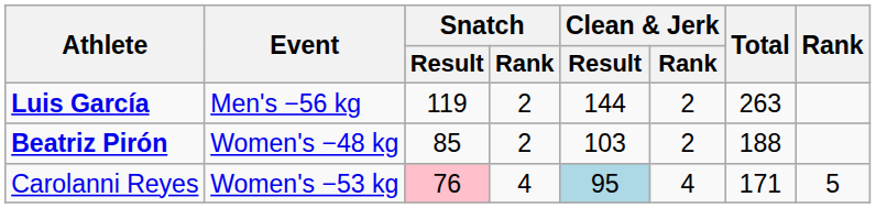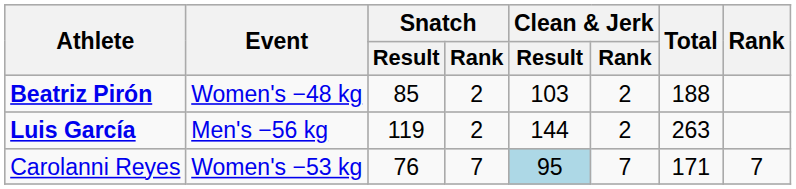rows swapped: Luis García <-> Beatriz Pirón
Carolanni Reyes | Snatch / Result: pink background -> no background
Carolanni Reyes | Snatch / Rank: 4 -> 7
Carolanni Reyes | Clean & Jerk / Rank: 4 -> 7
Carolanni Reyes | Rank: 5 -> 7
